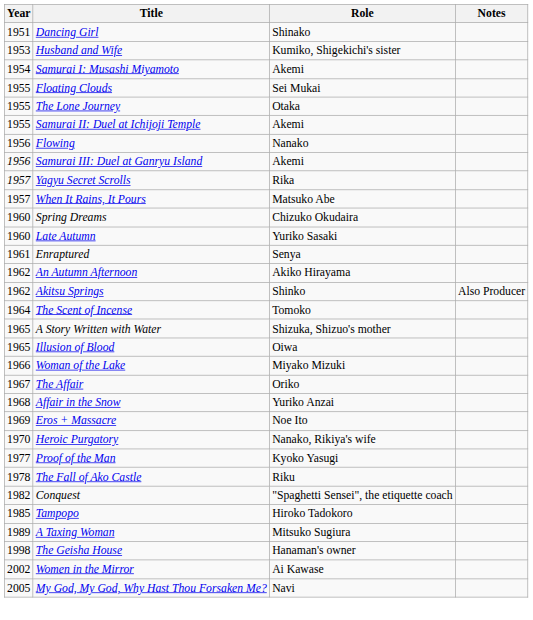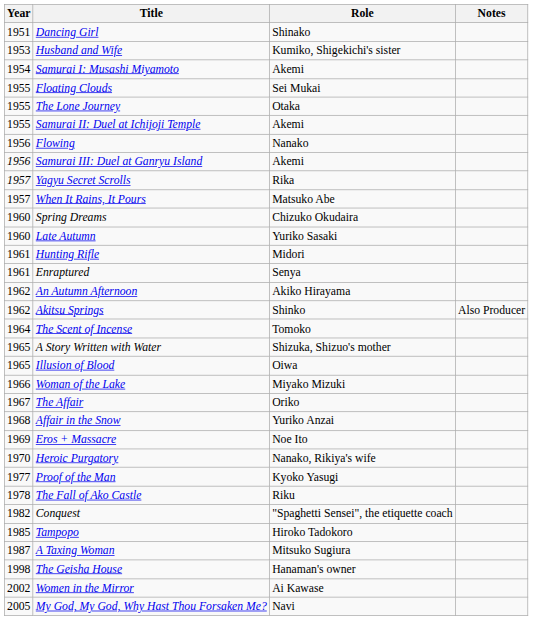+ row: 1961 | Hunting Rifle | Midori
A Taxing Woman | Year: 1989 -> 1987
